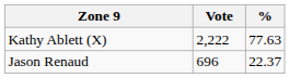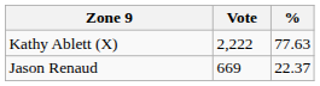Jason Renaud | Vote: 696 -> 669
